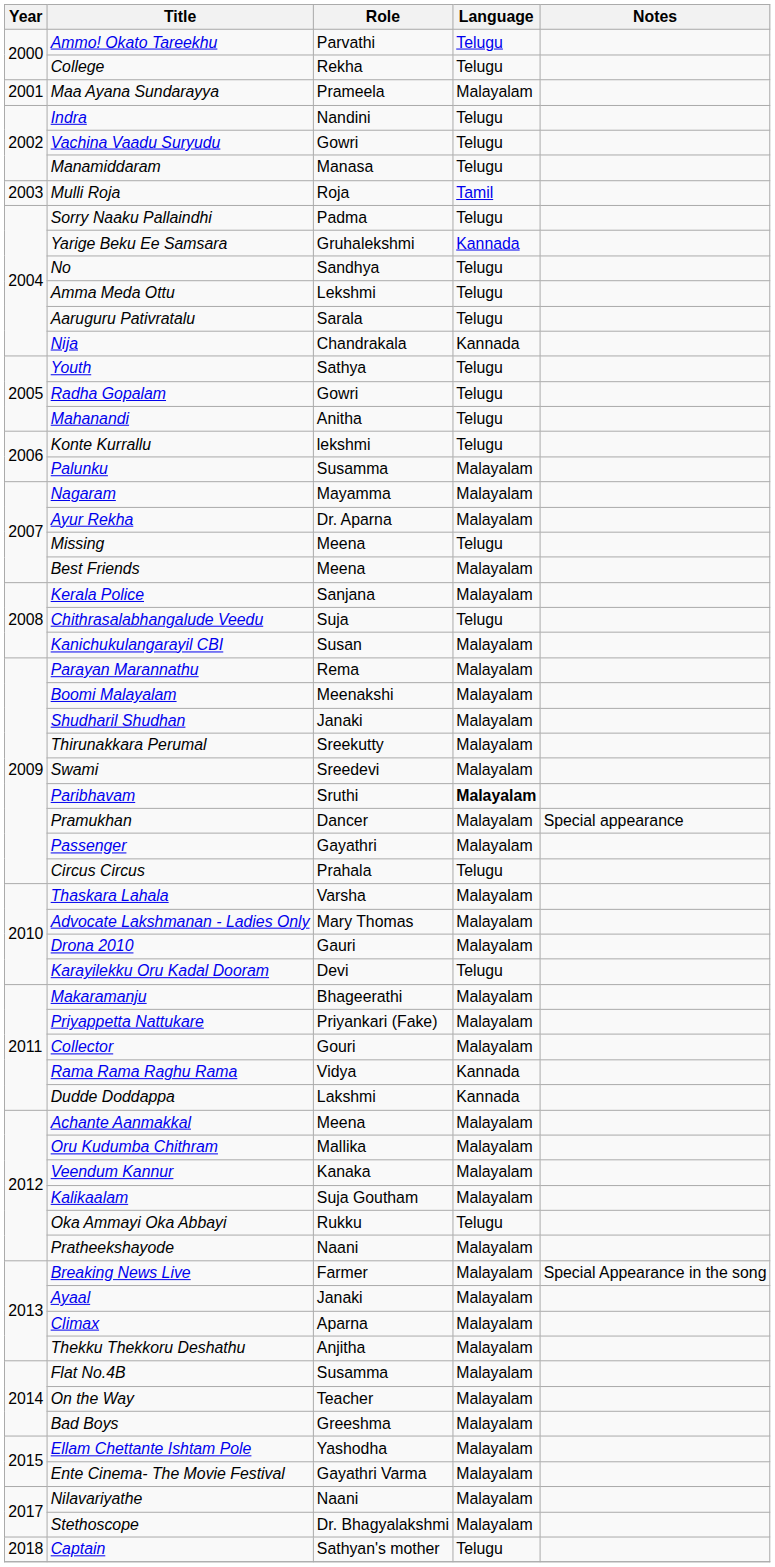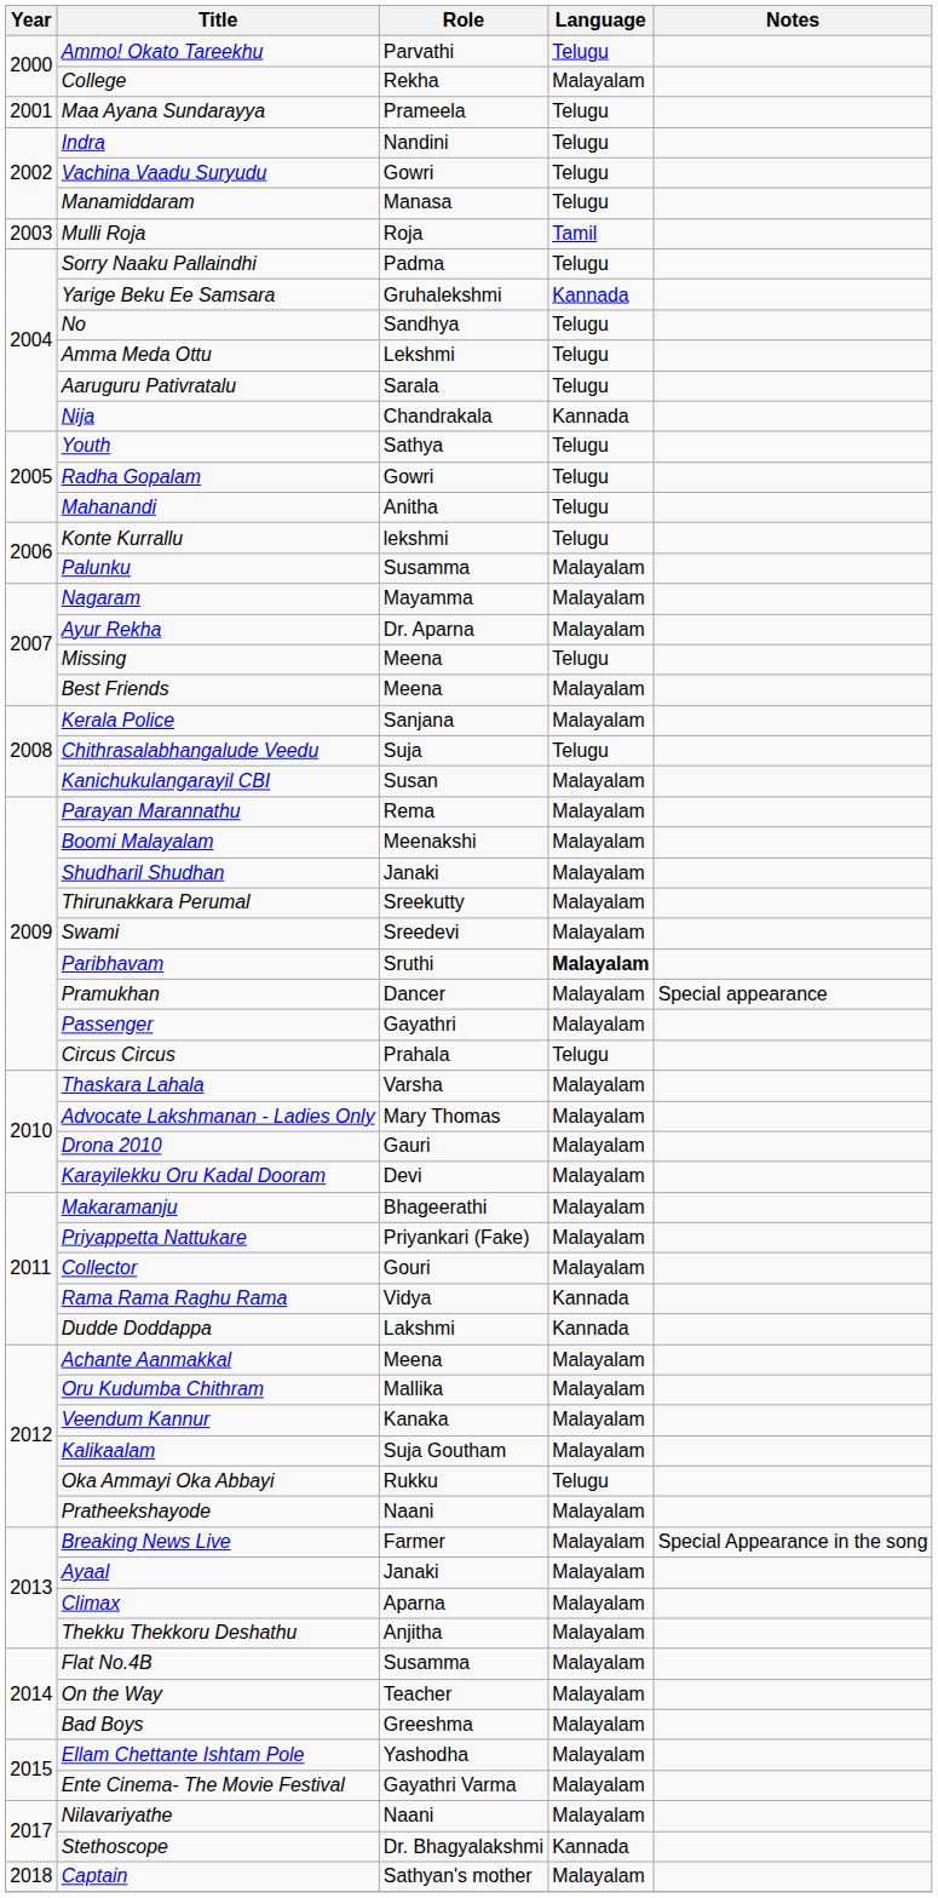College | Language: Telugu -> Malayalam
Maa Ayana Sundarayya | Language: Malayalam -> Telugu
Karayilekku Oru Kadal Dooram | Language: Telugu -> Malayalam
Stethoscope | Language: Malayalam -> Kannada
Captain | Language: Telugu -> Malayalam
